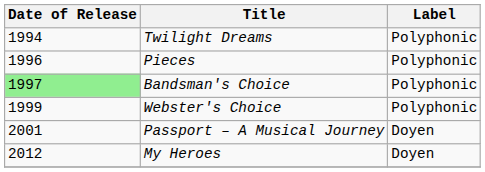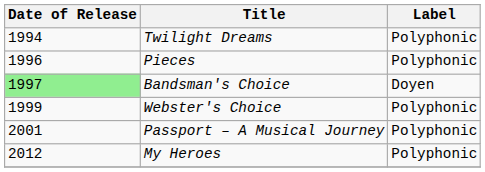Bandsman's Choice | Label: Polyphonic -> Doyen
Passport – A Musical Journey | Label: Doyen -> Polyphonic
My Heroes | Label: Doyen -> Polyphonic
